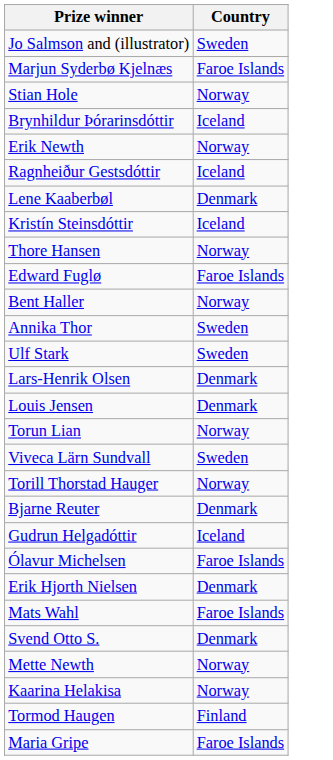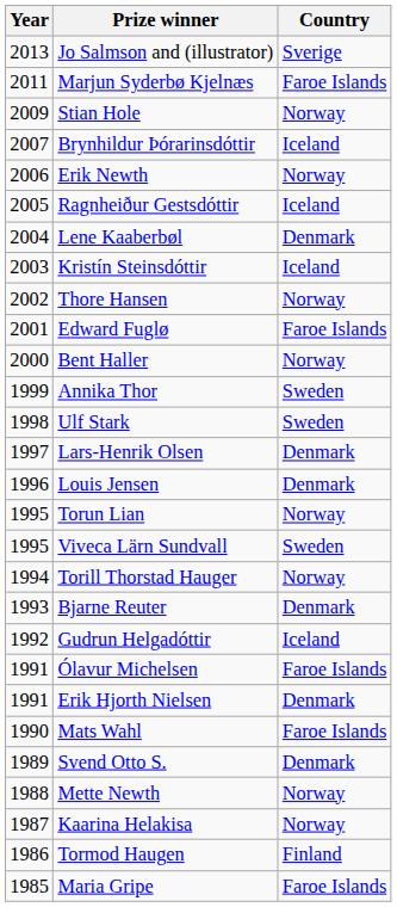+ column: Year | 2013 | 2011 | 2009 | 2007 | 2006 | 2005 | 2004 | 2003 | 2002 | 2001 | 2000 | 1999 | 1998 | 1997 | 1996 | 1995 | 1995 | 1994 | 1993 | 1992 | 1991 | 1991 | 1990 | 1989 | 1988 | 1987 | 1986 | 1985
Jo Salmson and (illustrator) | Country: Sweden -> Sverige
